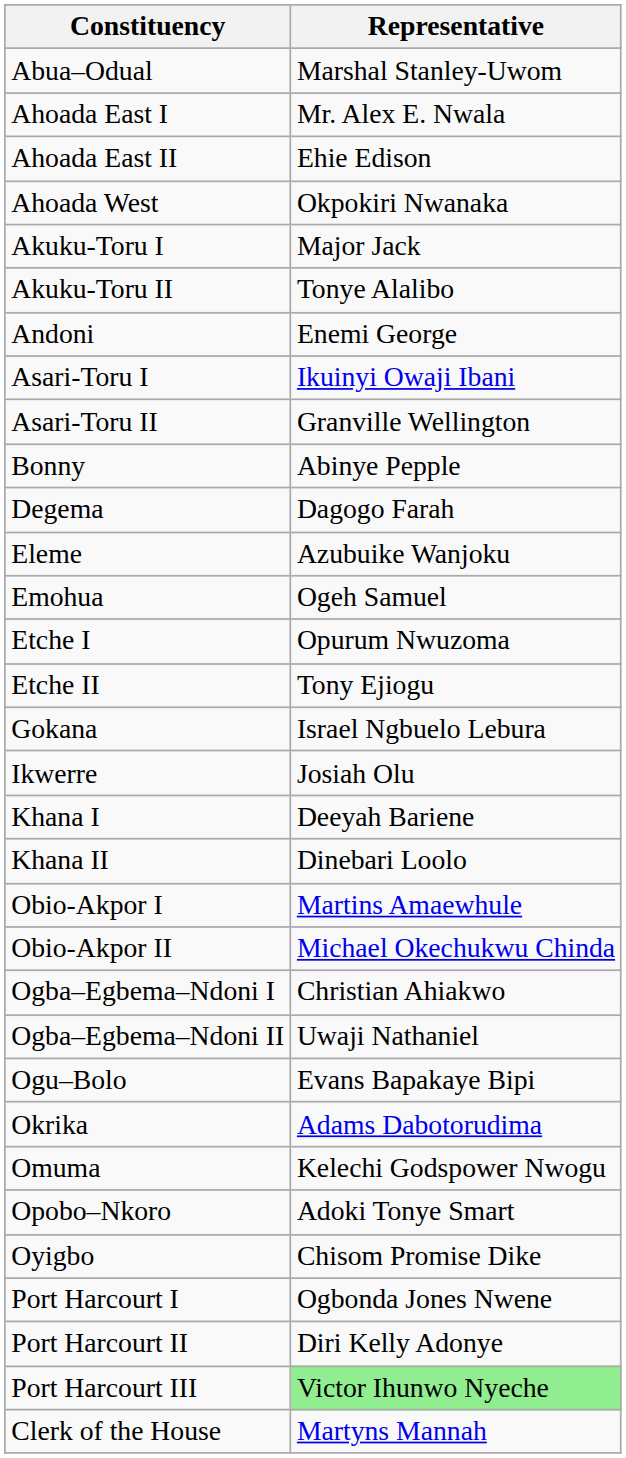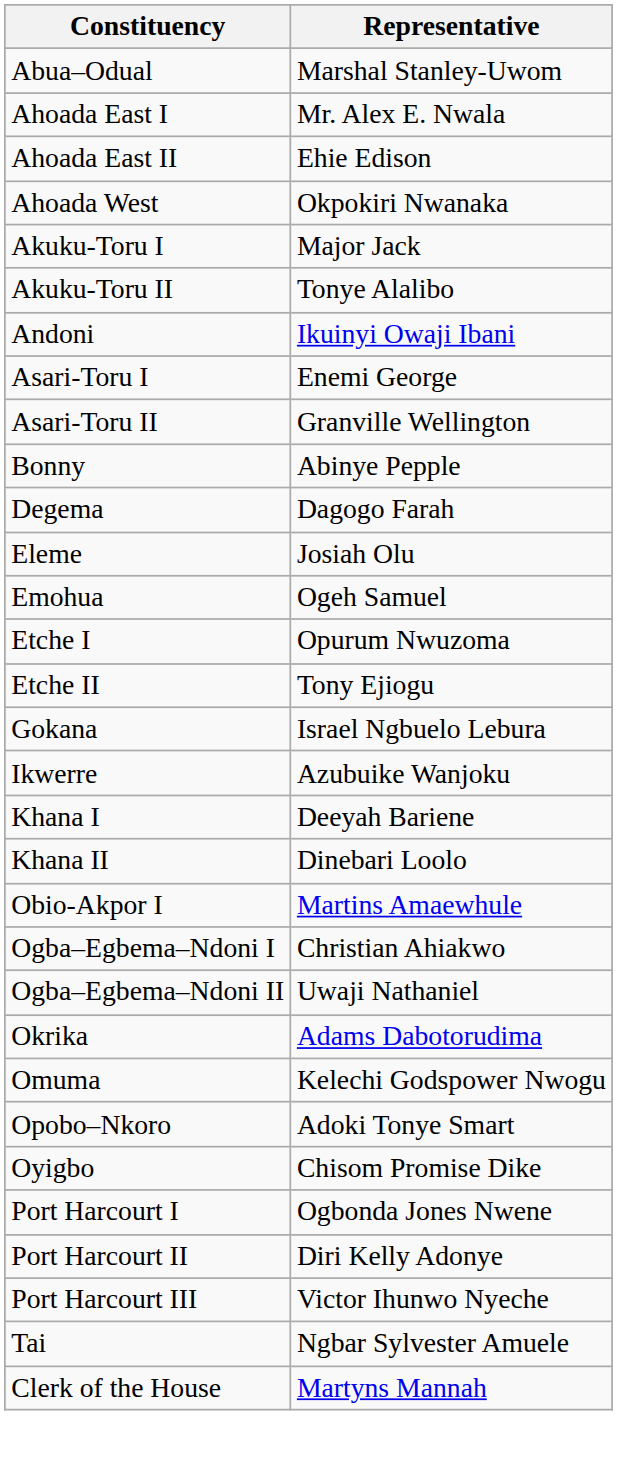Andoni | Representative: Enemi George -> Ikuinyi Owaji Ibani
Asari-Toru I | Representative: Ikuinyi Owaji Ibani -> Enemi George
Eleme | Representative: Azubuike Wanjoku -> Josiah Olu
Ikwerre | Representative: Josiah Olu -> Azubuike Wanjoku
- row: Obio-Akpor II | Michael Okechukwu Chinda
- row: Ogu–Bolo | Evans Bapakaye Bipi
Port Harcourt III | Representative: lightgreen background -> no background
+ row: Tai | Ngbar Sylvester Amuele
